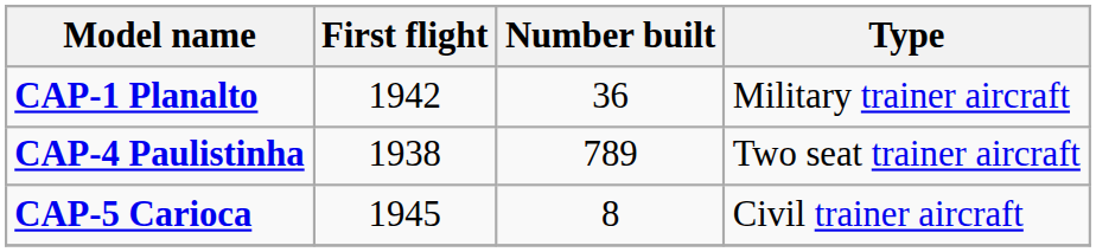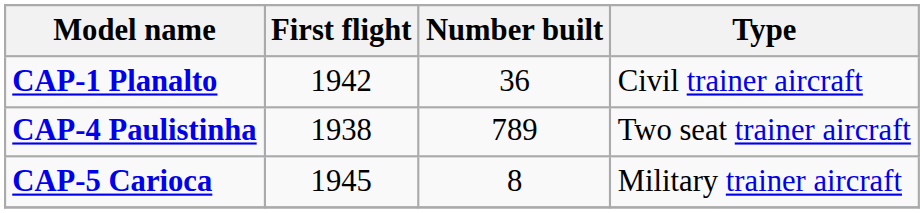CAP-1 Planalto | Type: Military trainer aircraft -> Civil trainer aircraft
CAP-5 Carioca | Type: Civil trainer aircraft -> Military trainer aircraft
